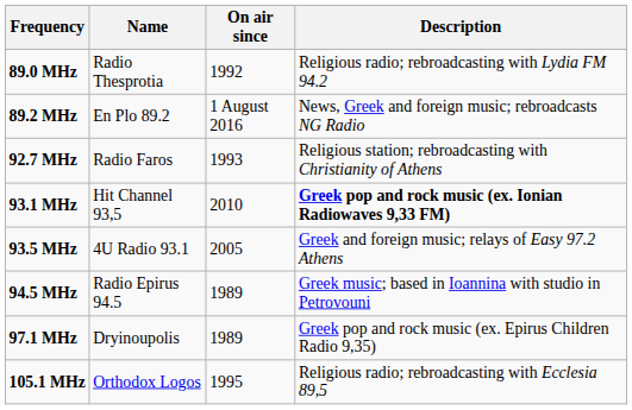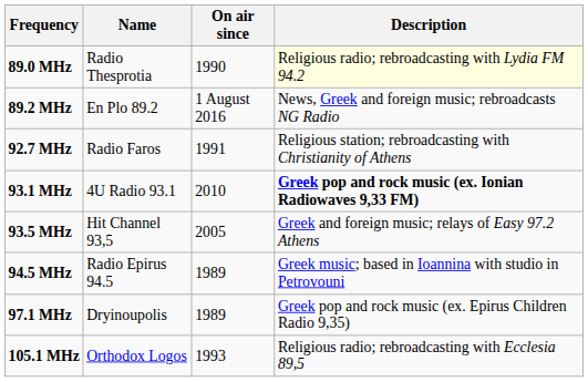89.0 MHz | On air since: 1992 -> 1990
89.0 MHz | Description: no background -> lightyellow background
92.7 MHz | On air since: 1993 -> 1991
93.1 MHz | Name: Hit Channel 93,5 -> 4U Radio 93.1
93.5 MHz | Name: 4U Radio 93.1 -> Hit Channel 93,5
105.1 MHz | On air since: 1995 -> 1993
